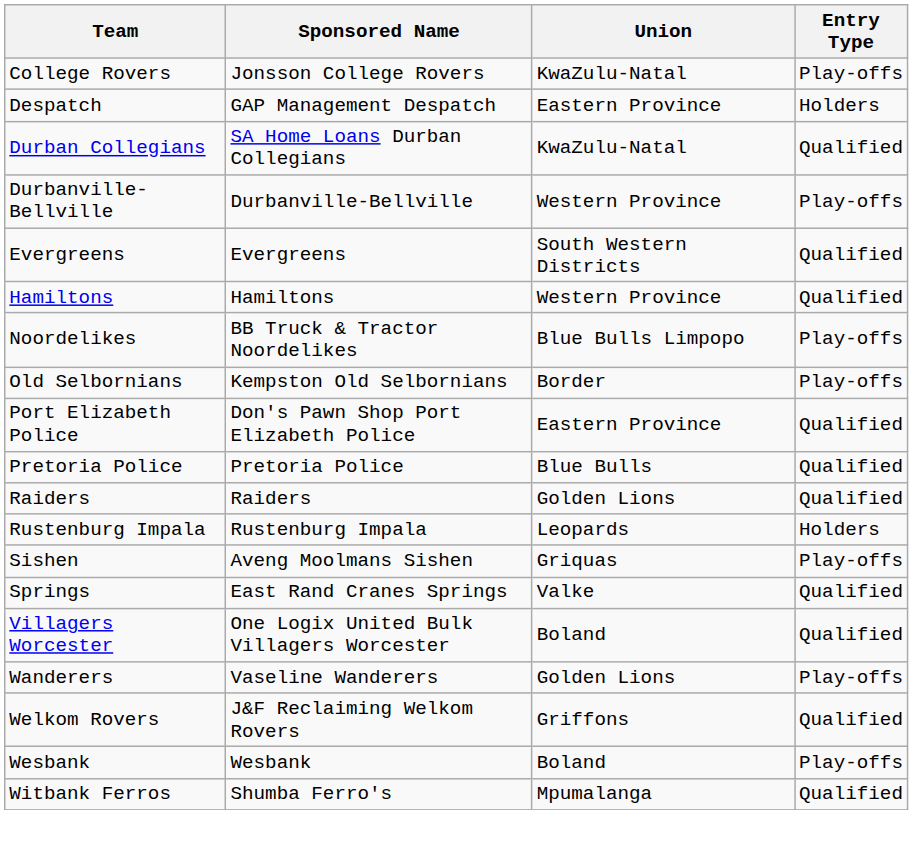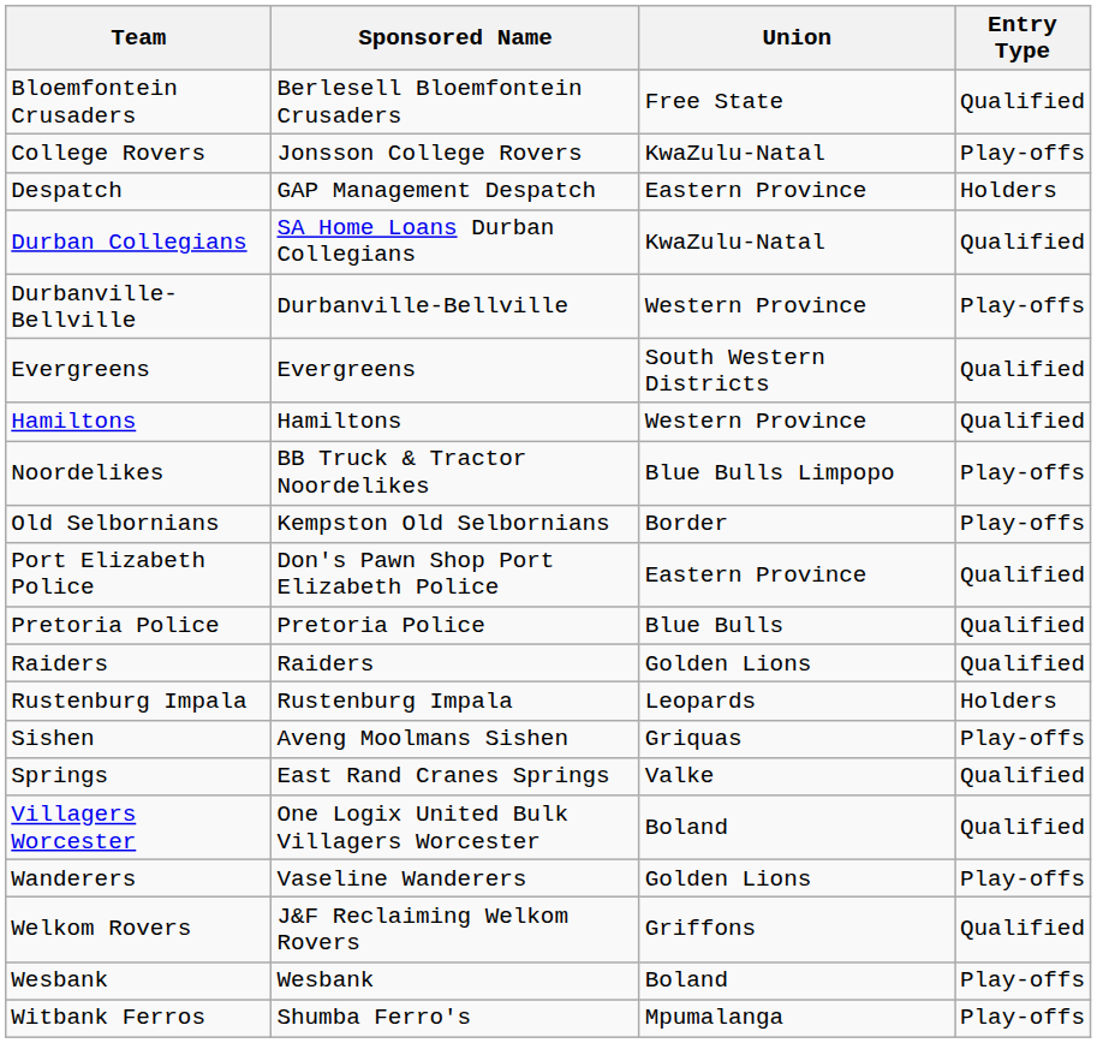+ row: Bloemfontein Crusaders | Berlesell Bloemfontein Crusaders | Free State | Qualified
Witbank Ferros | Entry Type: Qualified -> Play-offs
